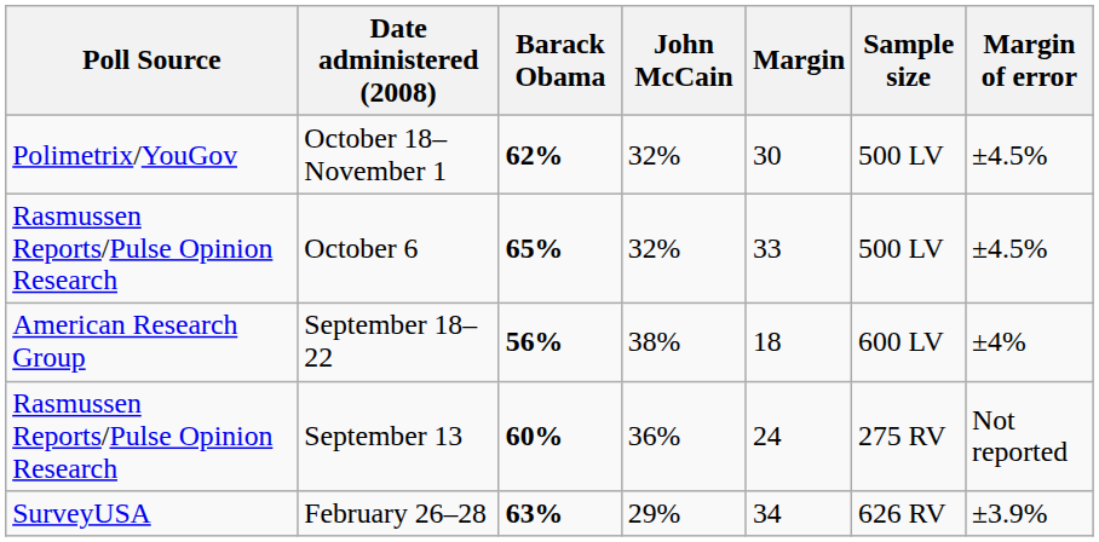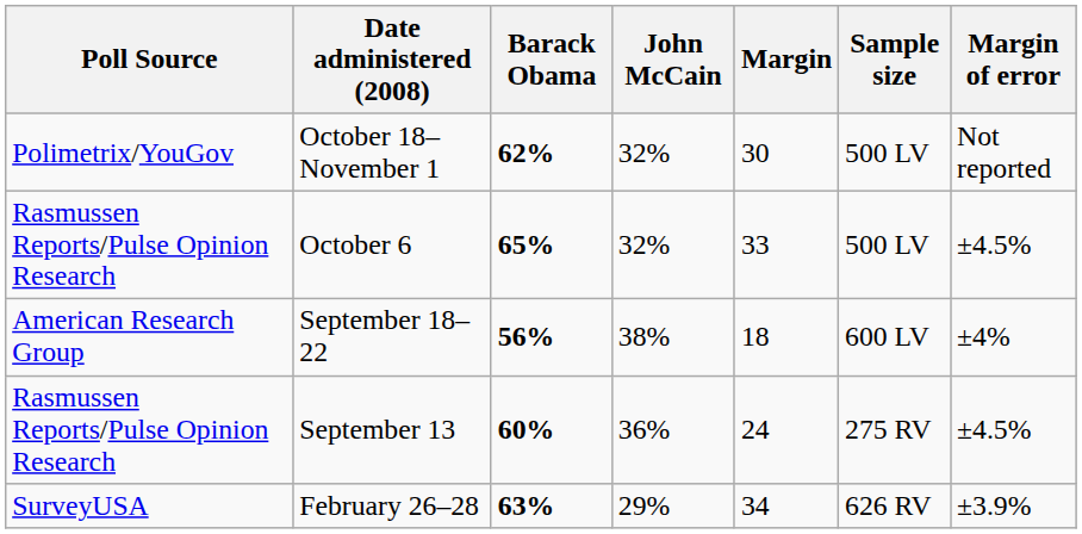October 18–November 1 | Margin of error: ±4.5% -> Not reported
September 13 | Margin of error: Not reported -> ±4.5%
